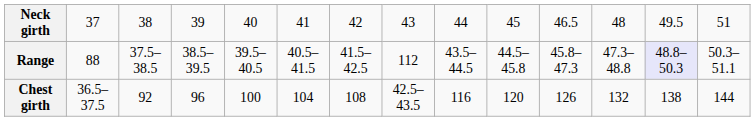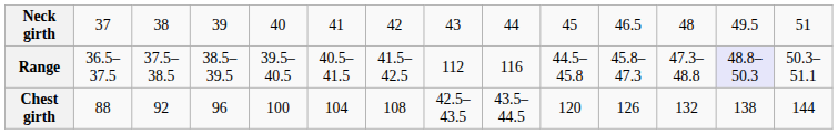Range | column 2: 88 -> 36.5–37.5
Range | column 9: 43.5–44.5 -> 116
Chest girth | column 2: 36.5–37.5 -> 88
Chest girth | column 9: 116 -> 43.5–44.5
